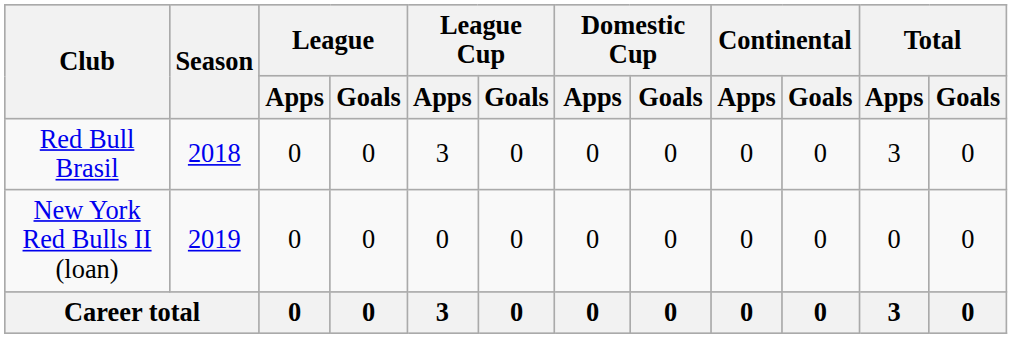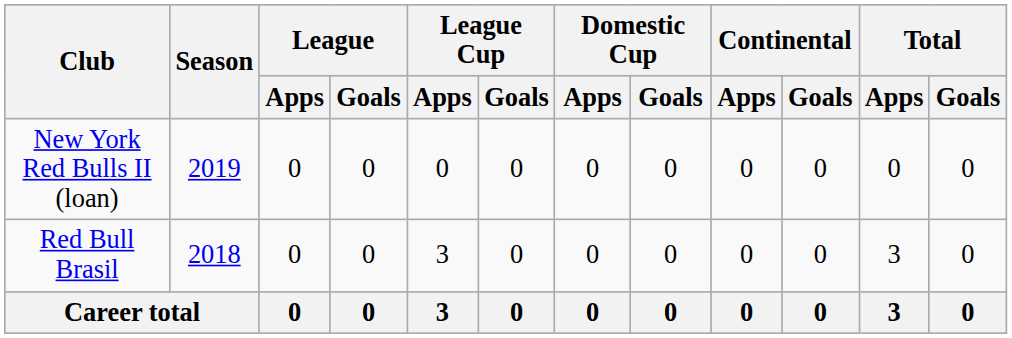rows swapped: Red Bull Brasil <-> New York Red Bulls II (loan)
